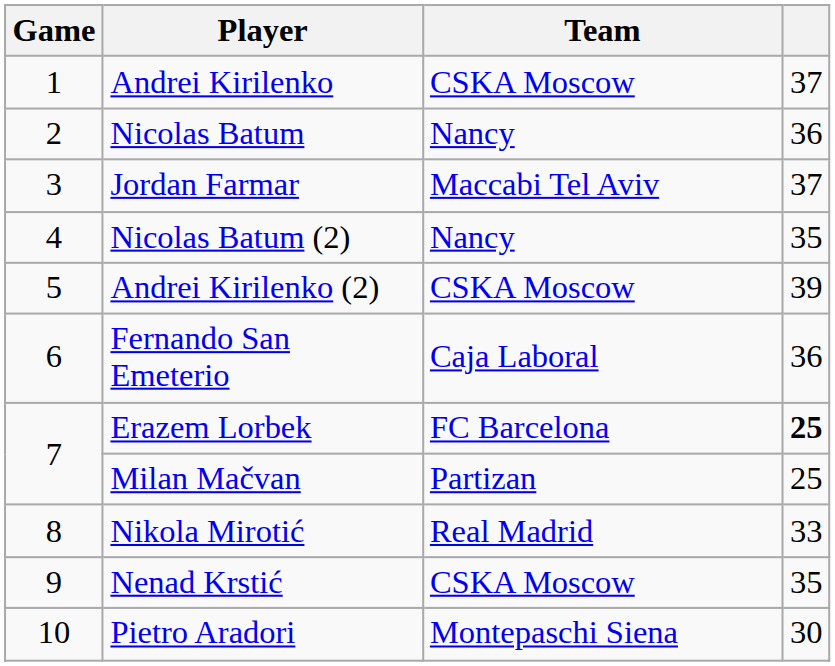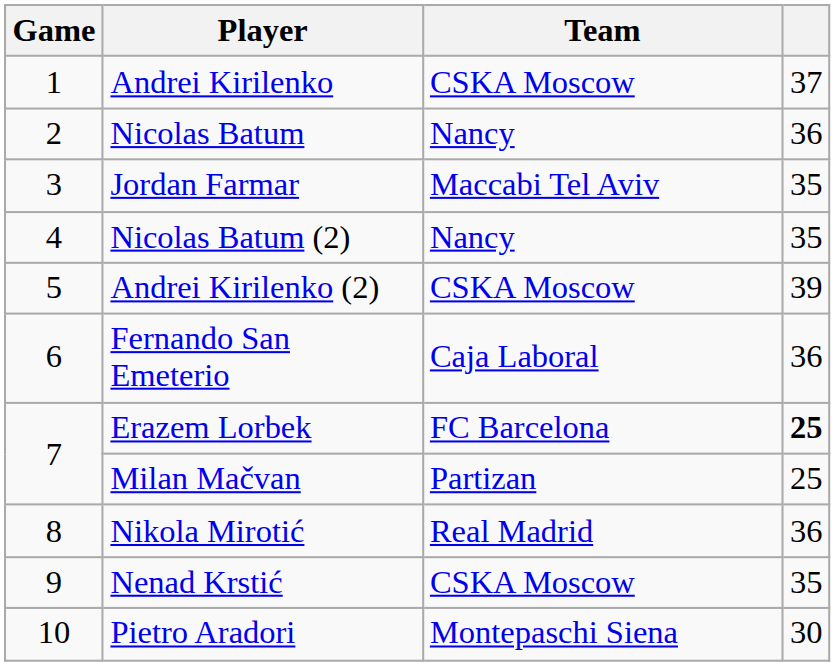Jordan Farmar | column 4: 37 -> 35
Nikola Mirotić | column 4: 33 -> 36
